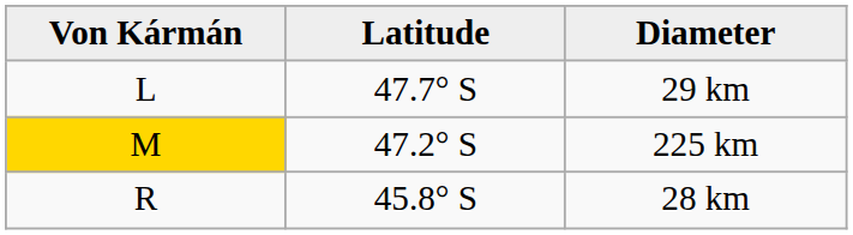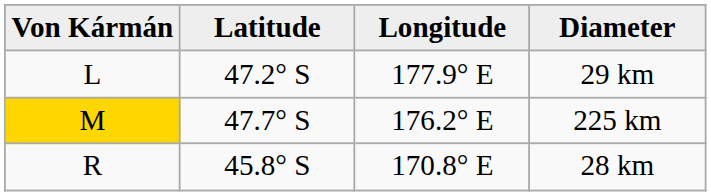+ column: Longitude | 177.9° E | 176.2° E | 170.8° E
29 km | Latitude: 47.7° S -> 47.2° S
225 km | Latitude: 47.2° S -> 47.7° S
